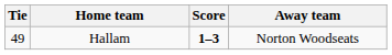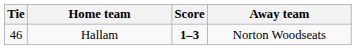Hallam | Tie: 49 -> 46
